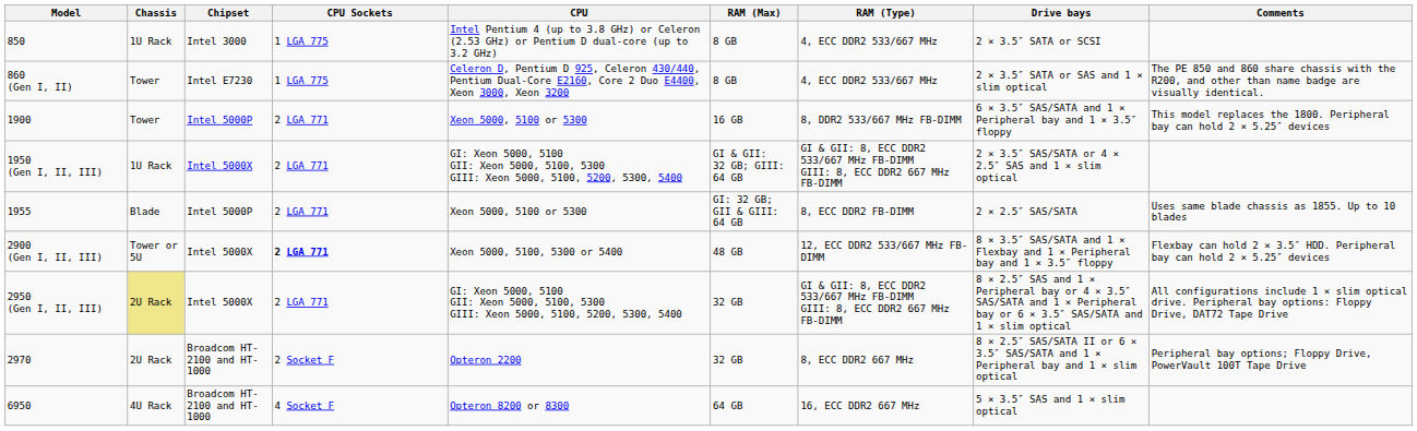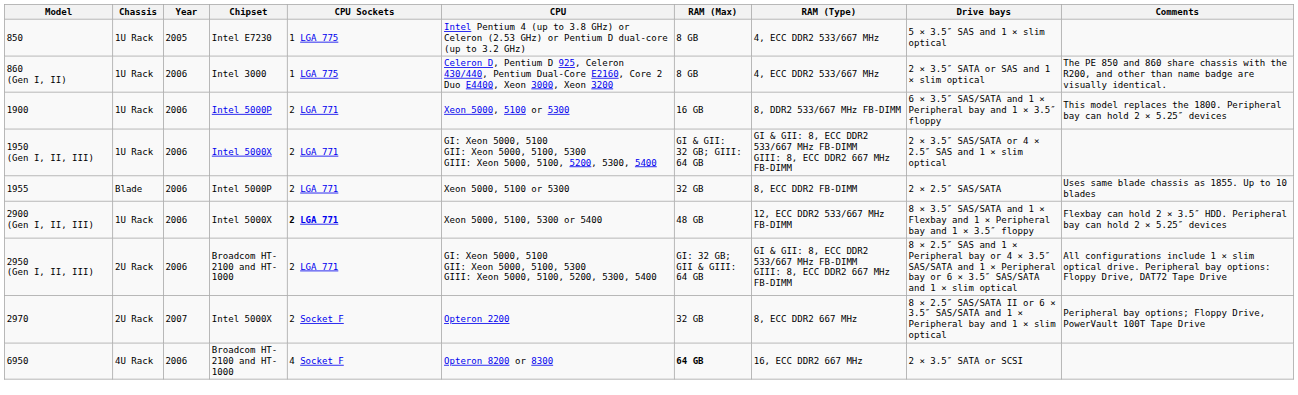+ column: Year | 2005 | 2006 | 2006 | 2006 | 2006 | 2006 | 2006 | 2007 | 2006
850 | Chipset: Intel 3000 -> Intel E7230
850 | Drive bays: 2 × 3.5″ SATA or SCSI -> 5 × 3.5″ SAS and 1 × slim optical
860 (Gen I, II) | Chassis: Tower -> 1U Rack
860 (Gen I, II) | Chipset: Intel E7230 -> Intel 3000
1900 | Chassis: Tower -> 1U Rack
1955 | RAM (Max): GI: 32 GB; GII & GIII: 64 GB -> 32 GB
2900 (Gen I, II, III) | Chassis: Tower or 5U -> 1U Rack
2950 (Gen I, II, III) | Chassis: khaki background -> no background
2950 (Gen I, II, III) | Chipset: Intel 5000X -> Broadcom HT-2100 and HT-1000
2950 (Gen I, II, III) | RAM (Max): 32 GB -> GI: 32 GB; GII & GIII: 64 GB
2970 | Chipset: Broadcom HT-2100 and HT-1000 -> Intel 5000X
6950 | RAM (Max): normal -> bold
6950 | Drive bays: 5 × 3.5″ SAS and 1 × slim optical -> 2 × 3.5″ SATA or SCSI
